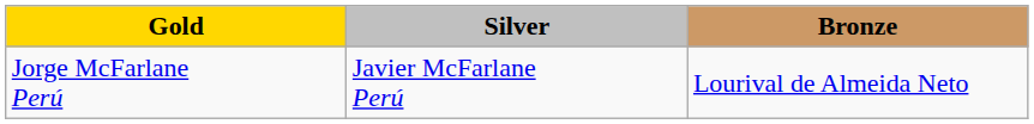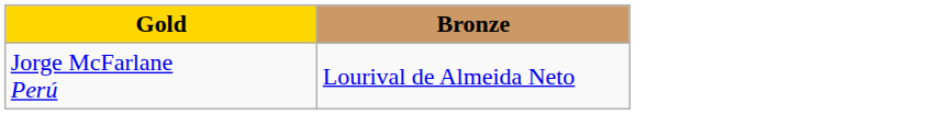- column: Silver | Javier McFarlane Perú
